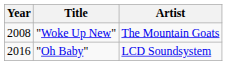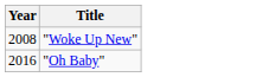- column: Artist | The Mountain Goats | LCD Soundsystem
